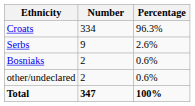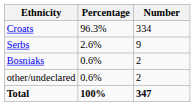columns swapped: Number <-> Percentage
